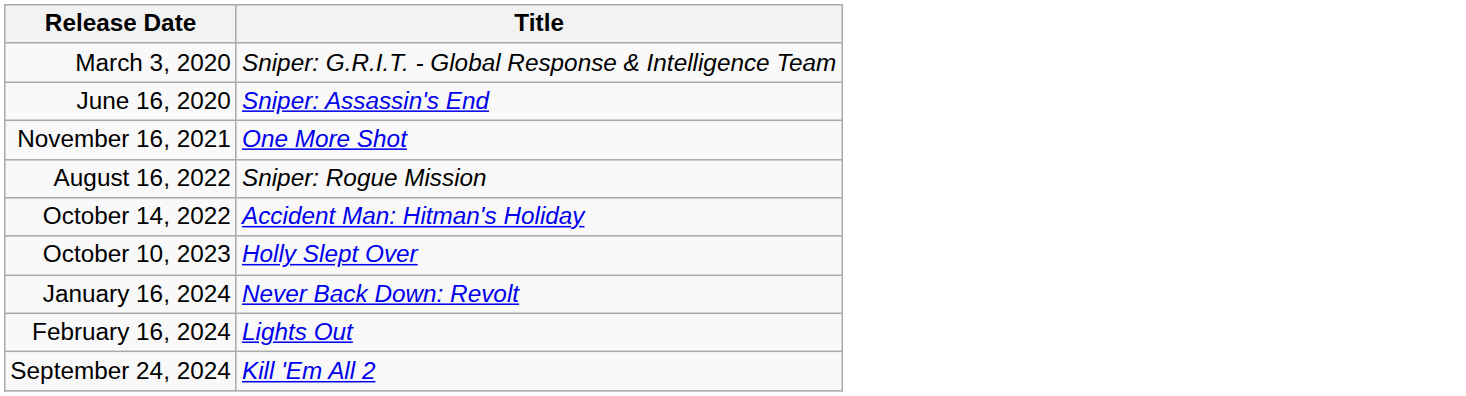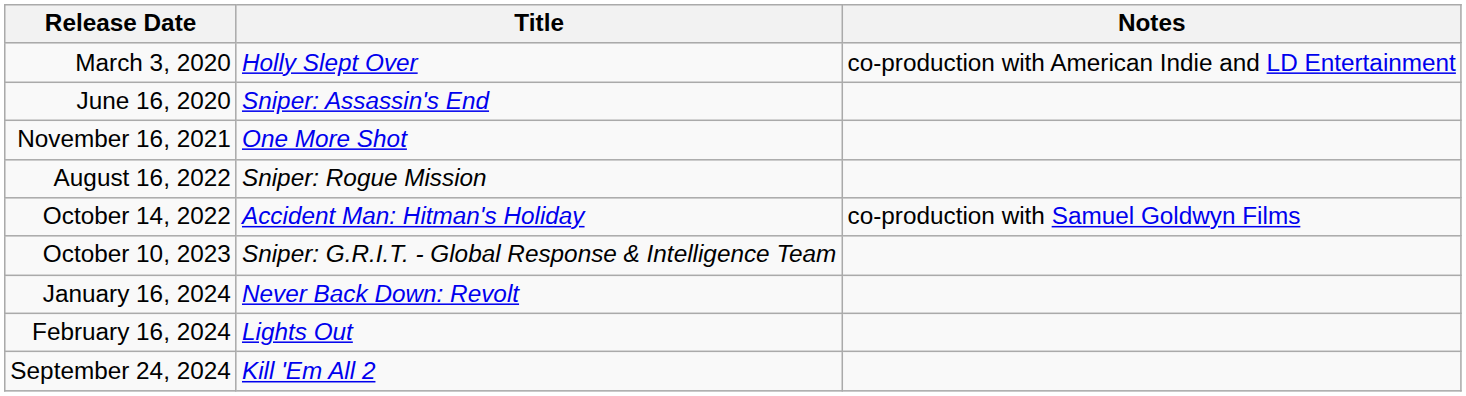+ column: Notes | co-production with American Indie and LD Entertainment | co-production with Samuel Goldwyn Films
March 3, 2020 | Title: Sniper: G.R.I.T. - Global Response & Intelligence Team -> Holly Slept Over
October 10, 2023 | Title: Holly Slept Over -> Sniper: G.R.I.T. - Global Response & Intelligence Team
